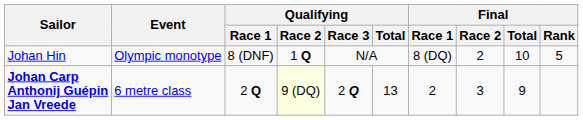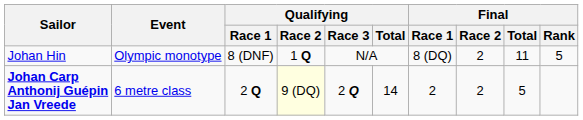Johan Hin | Final / Total: 10 -> 11
Johan Carp Anthonij Guépin Jan Vreede | Qualifying / Total: 13 -> 14
Johan Carp Anthonij Guépin Jan Vreede | Final / Race 2: 3 -> 2
Johan Carp Anthonij Guépin Jan Vreede | Final / Total: 9 -> 5
